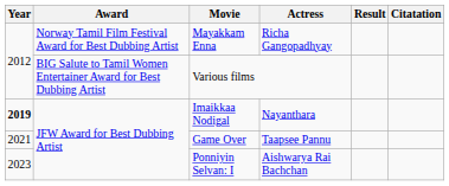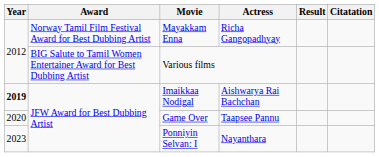Imaikkaa Nodigal | Actress: Nayanthara -> Aishwarya Rai Bachchan
Game Over | Year: 2021 -> 2020
Ponniyin Selvan: I | Actress: Aishwarya Rai Bachchan -> Nayanthara
